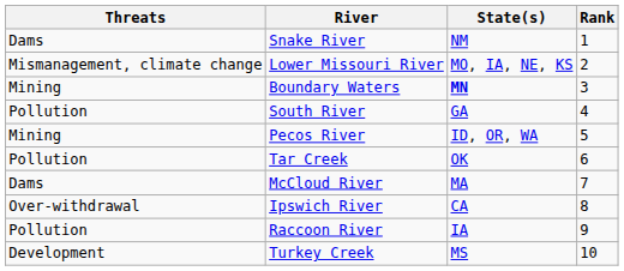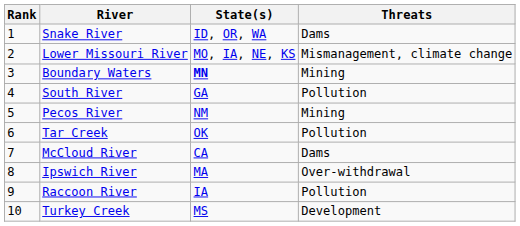columns swapped: Rank <-> Threats
Snake River | State(s): NM -> ID, OR, WA
Pecos River | State(s): ID, OR, WA -> NM
McCloud River | State(s): MA -> CA
Ipswich River | State(s): CA -> MA
